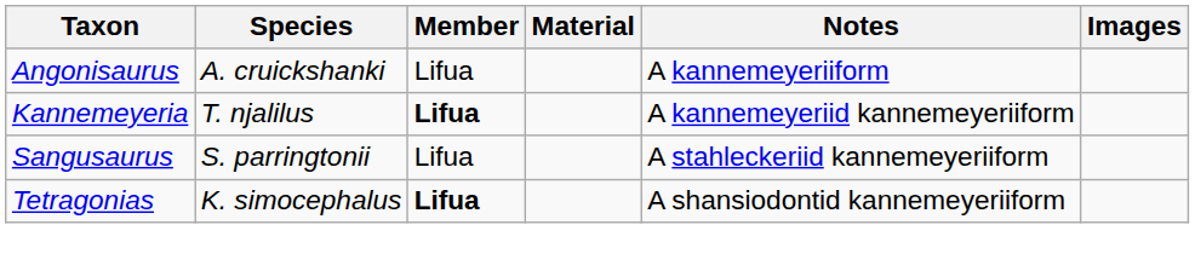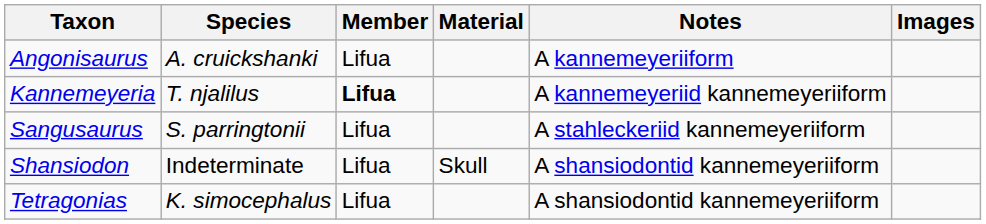+ row: Shansiodon | Indeterminate | Lifua | Skull | A shansiodontid kannemeyeriiform
Tetragonias | Member: bold -> normal
